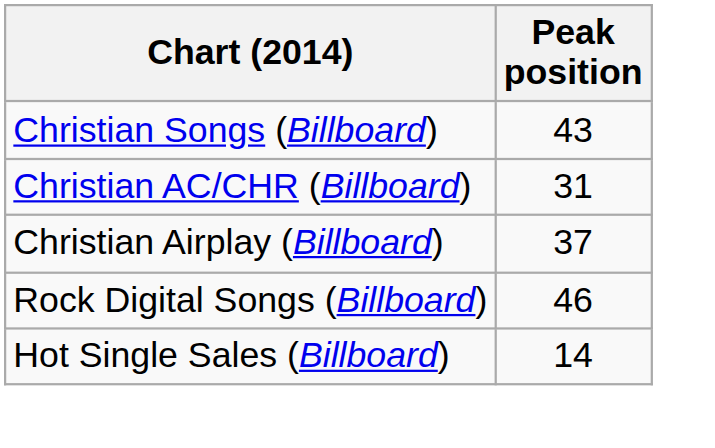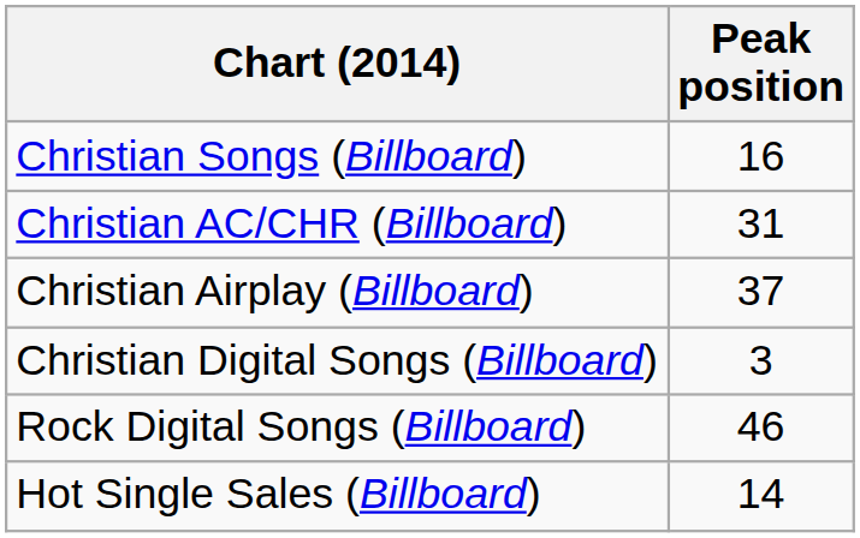Christian Songs (Billboard) | Peak position: 43 -> 16
+ row: Christian Digital Songs (Billboard) | 3
